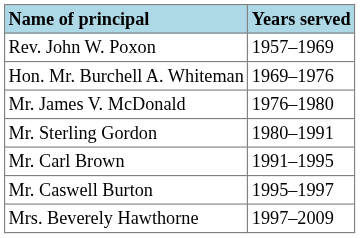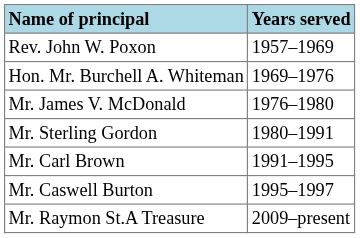- row: Mrs. Beverely Hawthorne | 1997–2009
+ row: Mr. Raymon St.A Treasure | 2009–present
